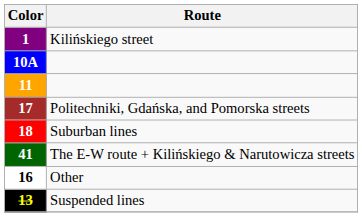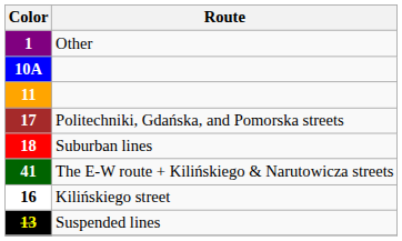1 | Route: Kilińskiego street -> Other
16 | Route: Other -> Kilińskiego street
